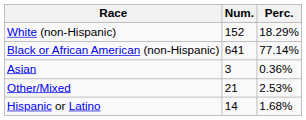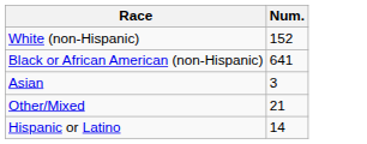- column: Perc. | 18.29% | 77.14% | 0.36% | 2.53% | 1.68%
